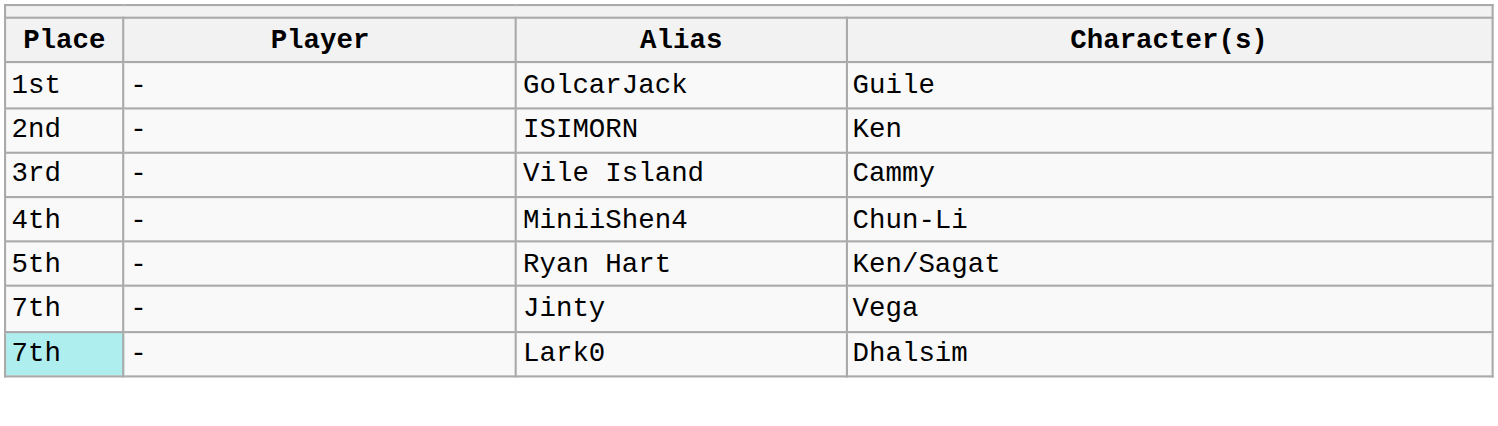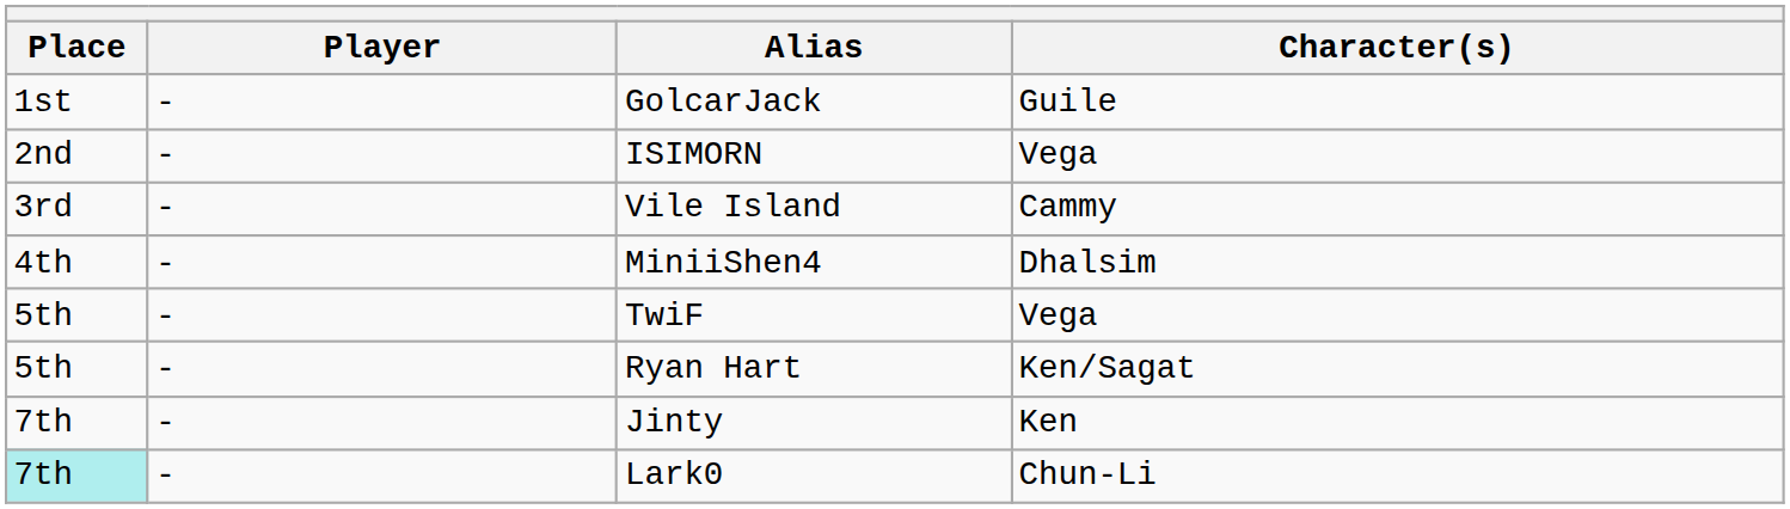ISIMORN | Character(s): Ken -> Vega
MiniiShen4 | Character(s): Chun-Li -> Dhalsim
+ row: 5th | - | TwiF | Vega
Jinty | Character(s): Vega -> Ken
Lark0 | Character(s): Dhalsim -> Chun-Li
